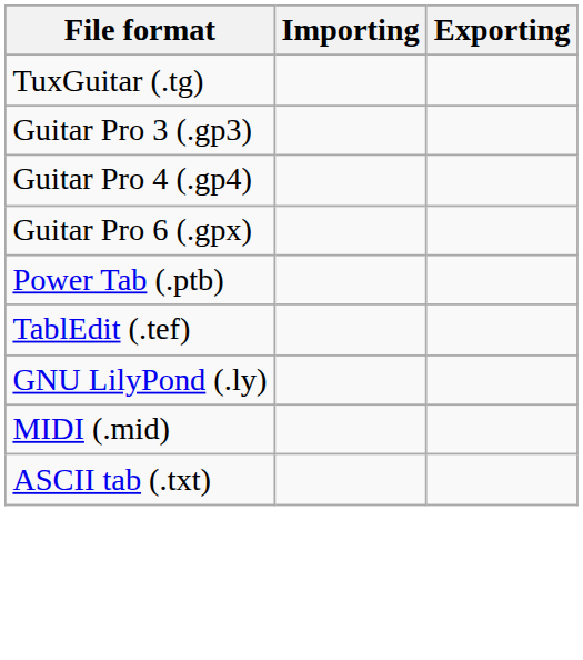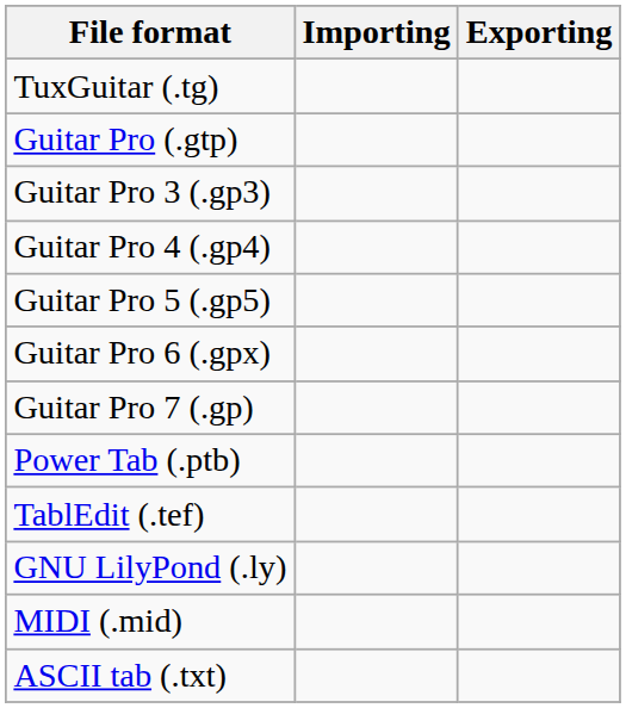+ row: Guitar Pro (.gtp)
+ row: Guitar Pro 5 (.gp5)
+ row: Guitar Pro 7 (.gp)
